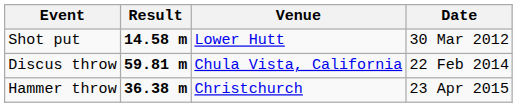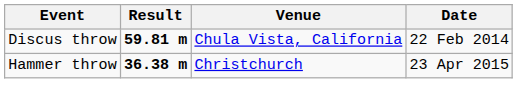- row: Shot put | 14.58 m | Lower Hutt | 30 Mar 2012
